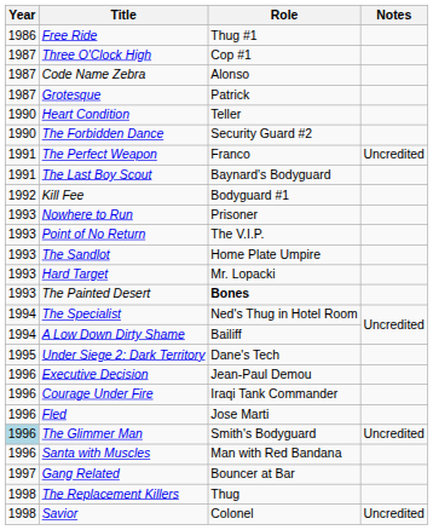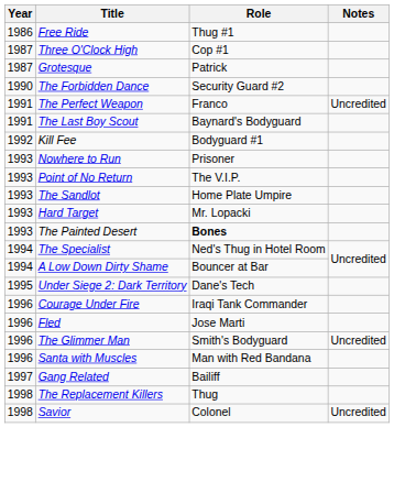- row: 1987 | Code Name Zebra | Alonso
- row: 1990 | Heart Condition | Teller
A Low Down Dirty Shame | Role: Bailiff -> Bouncer at Bar
- row: 1996 | Executive Decision | Jean-Paul Demou
The Glimmer Man | Year: lightblue background -> no background
Gang Related | Role: Bouncer at Bar -> Bailiff
